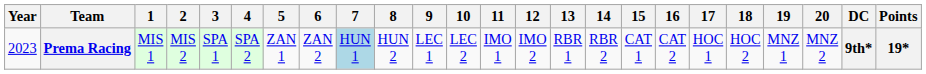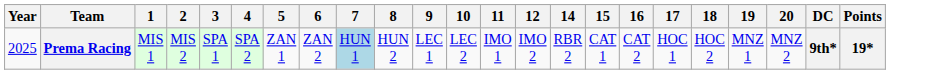- column: 13 | RBR 1
Prema Racing | Year: 2023 -> 2025
